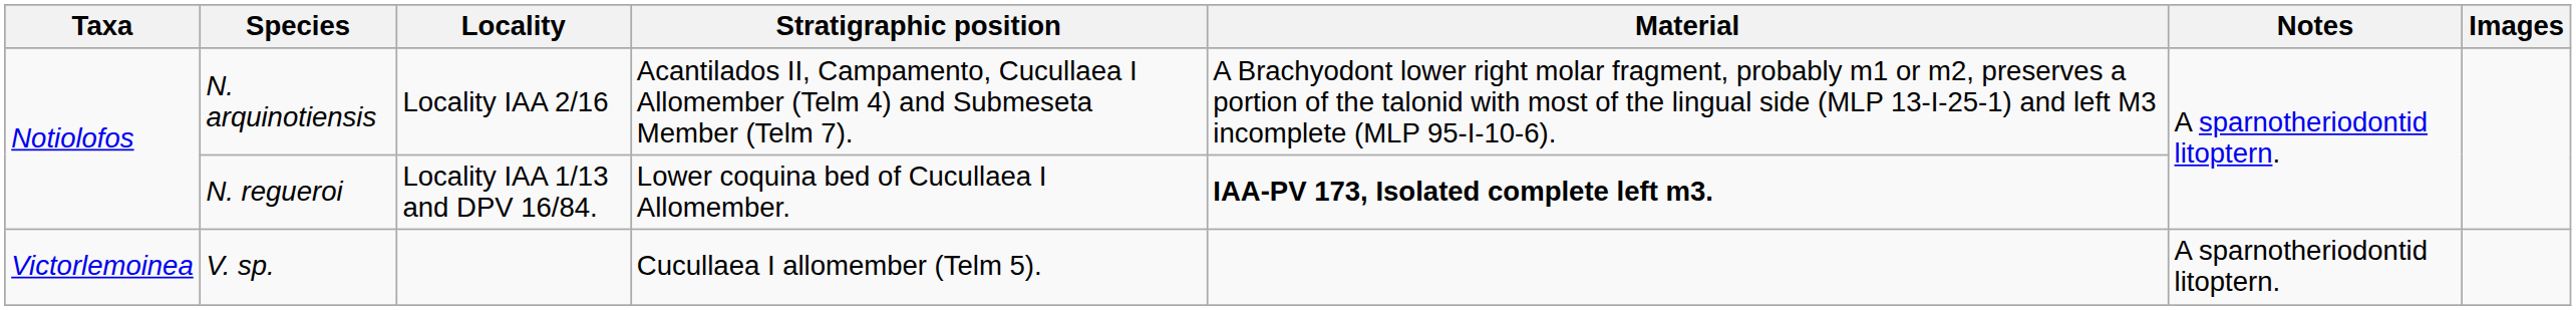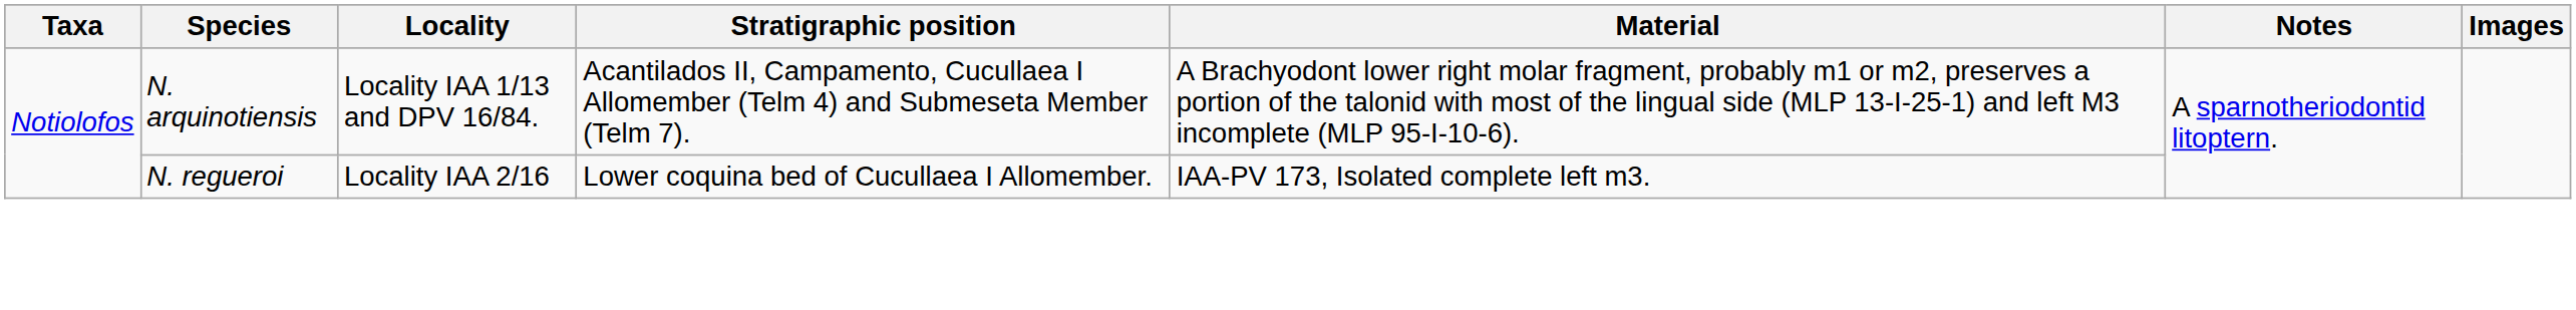N. arquinotiensis | Locality: Locality IAA 2/16 -> Locality IAA 1/13 and DPV 16/84.
N. regueroi | Locality: Locality IAA 1/13 and DPV 16/84. -> Locality IAA 2/16
N. regueroi | Material: bold -> normal
- row: Victorlemoinea | V. sp. | Cucullaea I allomember (Telm 5). | A sparnotheriodontid litoptern.
